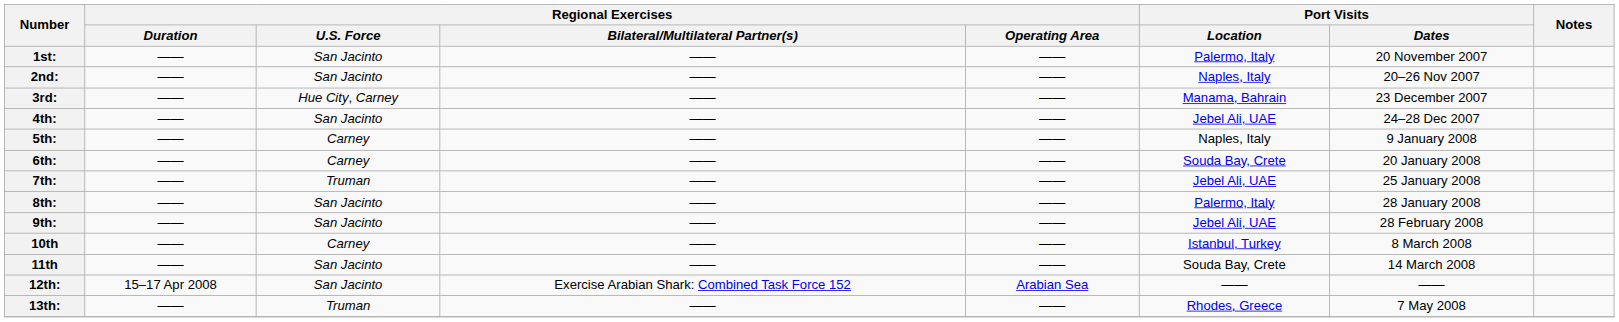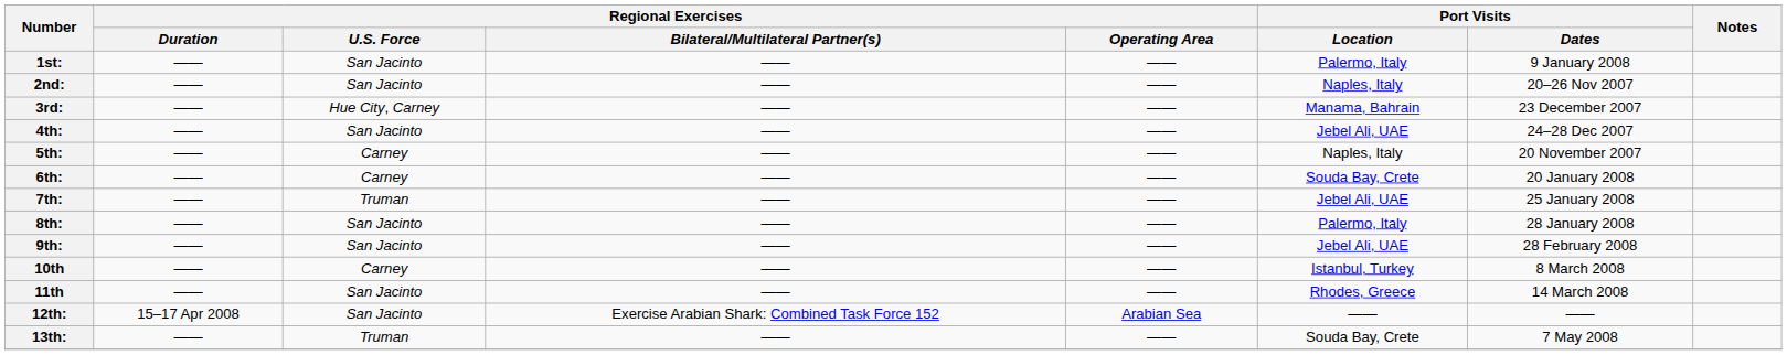1st: | Port Visits / Dates: 20 November 2007 -> 9 January 2008
5th: | Port Visits / Dates: 9 January 2008 -> 20 November 2007
11th | Port Visits / Location: Souda Bay, Crete -> Rhodes, Greece
13th: | Port Visits / Location: Rhodes, Greece -> Souda Bay, Crete
